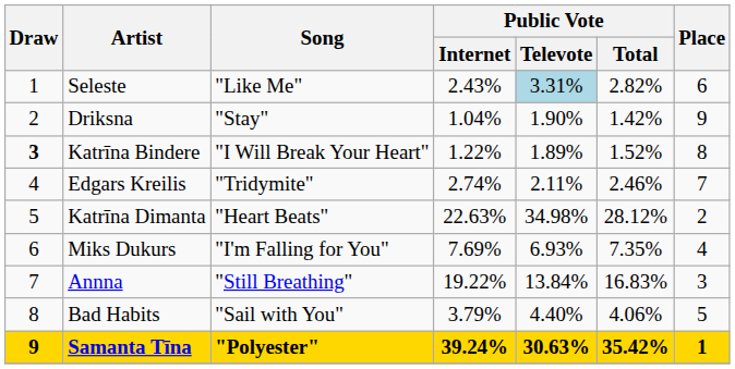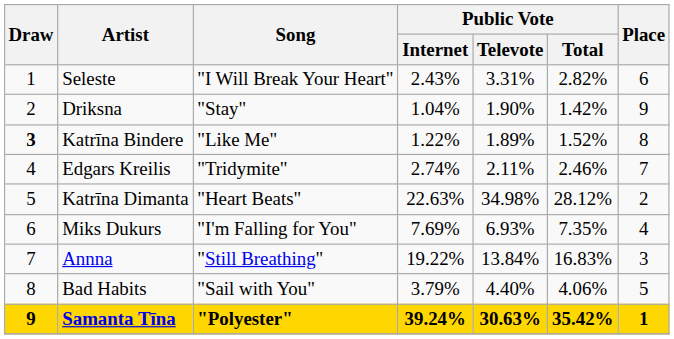Seleste | Song: "Like Me" -> "I Will Break Your Heart"
Seleste | Public Vote / Televote: lightblue background -> no background
Katrīna Bindere | Song: "I Will Break Your Heart" -> "Like Me"
